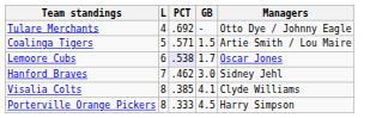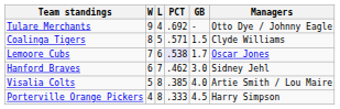+ column: W | 9 | 8 | 7 | 6 | 5 | 4
Coalinga Tigers | Managers: Artie Smith / Lou Maire -> Clyde Williams
Visalia Colts | GB: 4.1 -> 4.0
Visalia Colts | Managers: Clyde Williams -> Artie Smith / Lou Maire
